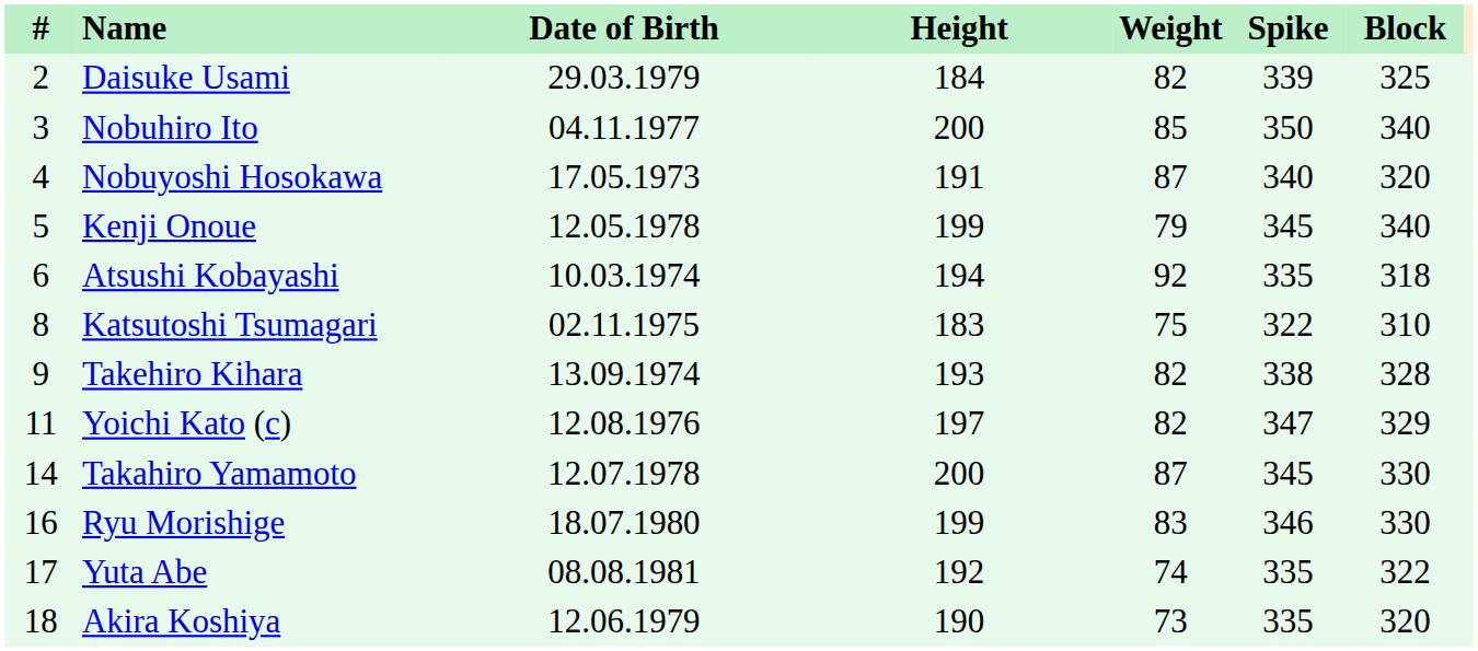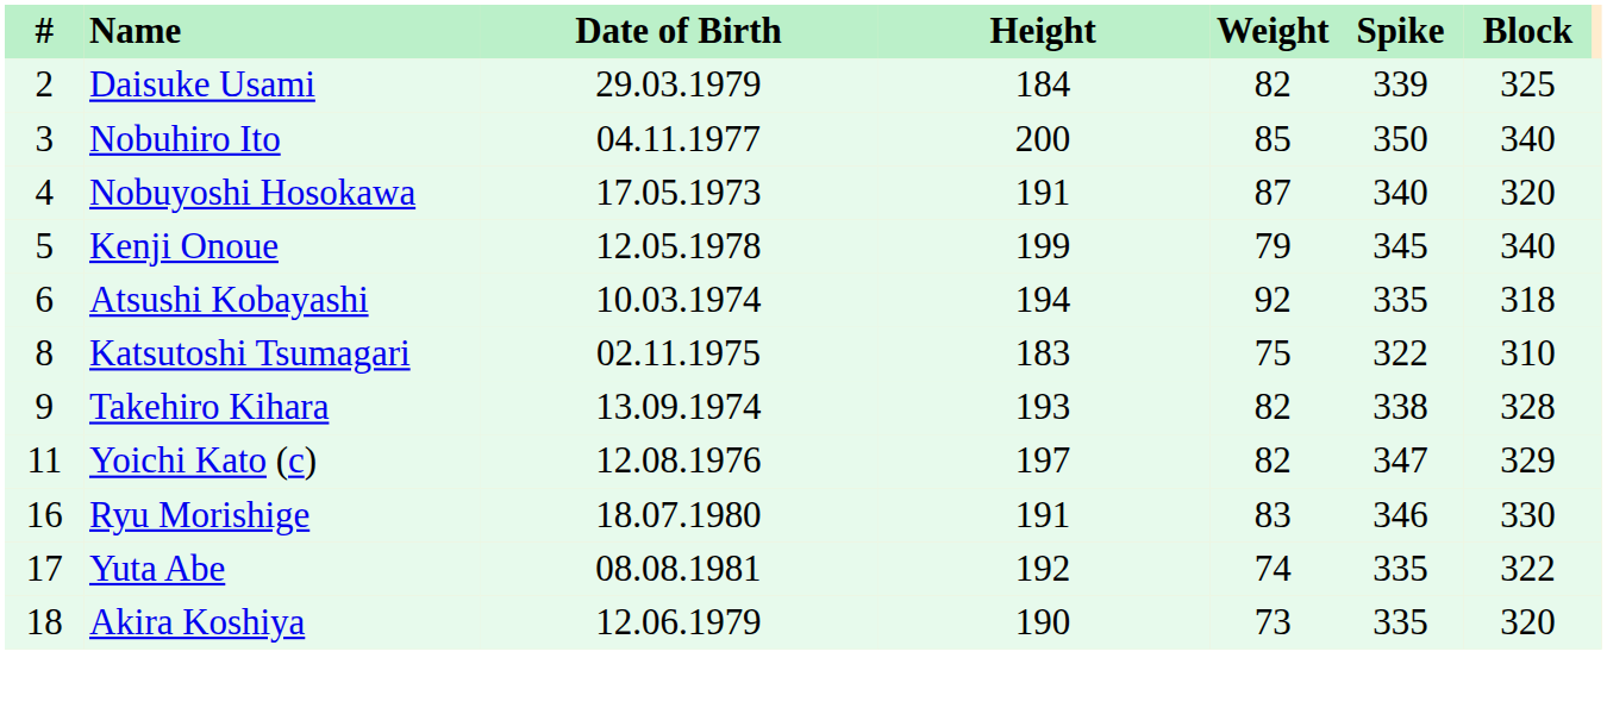- row: 14 | Takahiro Yamamoto | 12.07.1978 | 200 | 87 | 345 | 330
Ryu Morishige | Height: 199 -> 191
